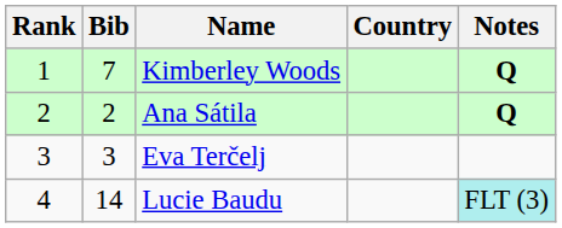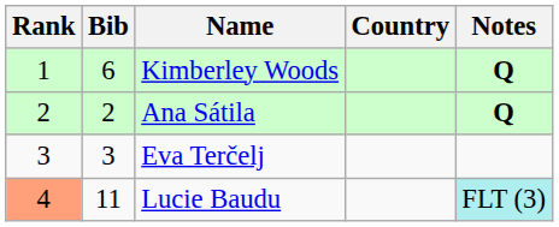Kimberley Woods | Bib: 7 -> 6
Lucie Baudu | Rank: no background -> lightsalmon background
Lucie Baudu | Bib: 14 -> 11
